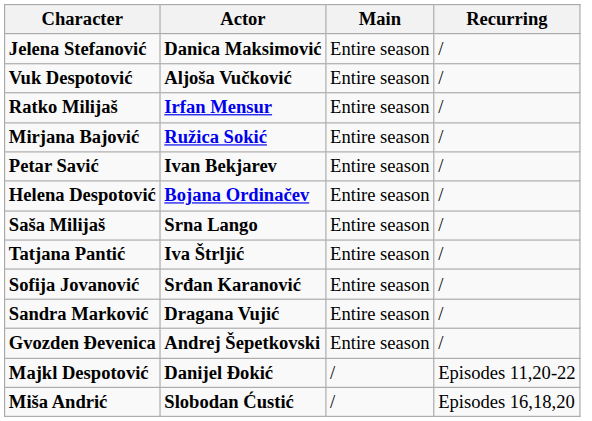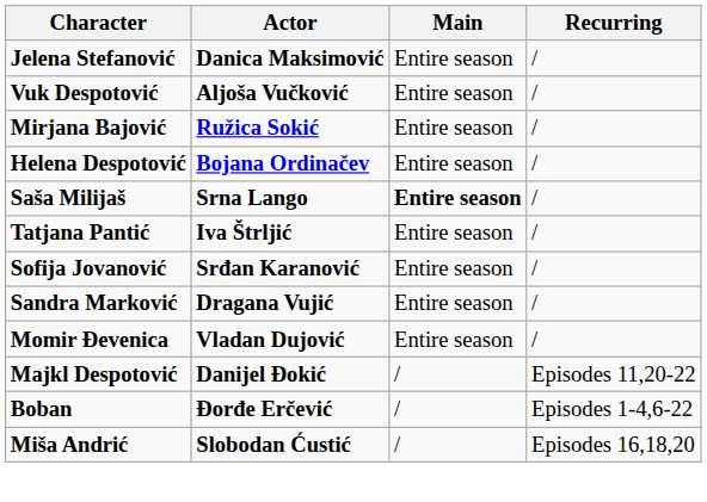- row: Ratko Milijaš | Irfan Mensur | Entire season | /
- row: Petar Savić | Ivan Bekjarev | Entire season | /
Saša Milijaš | Main: normal -> bold
+ row: Momir Đevenica | Vladan Dujović | Entire season | /
- row: Gvozden Đevenica | Andrej Šepetkovski | Entire season | /
+ row: Boban | Đorđe Erčević | / | Episodes 1-4,6-22
